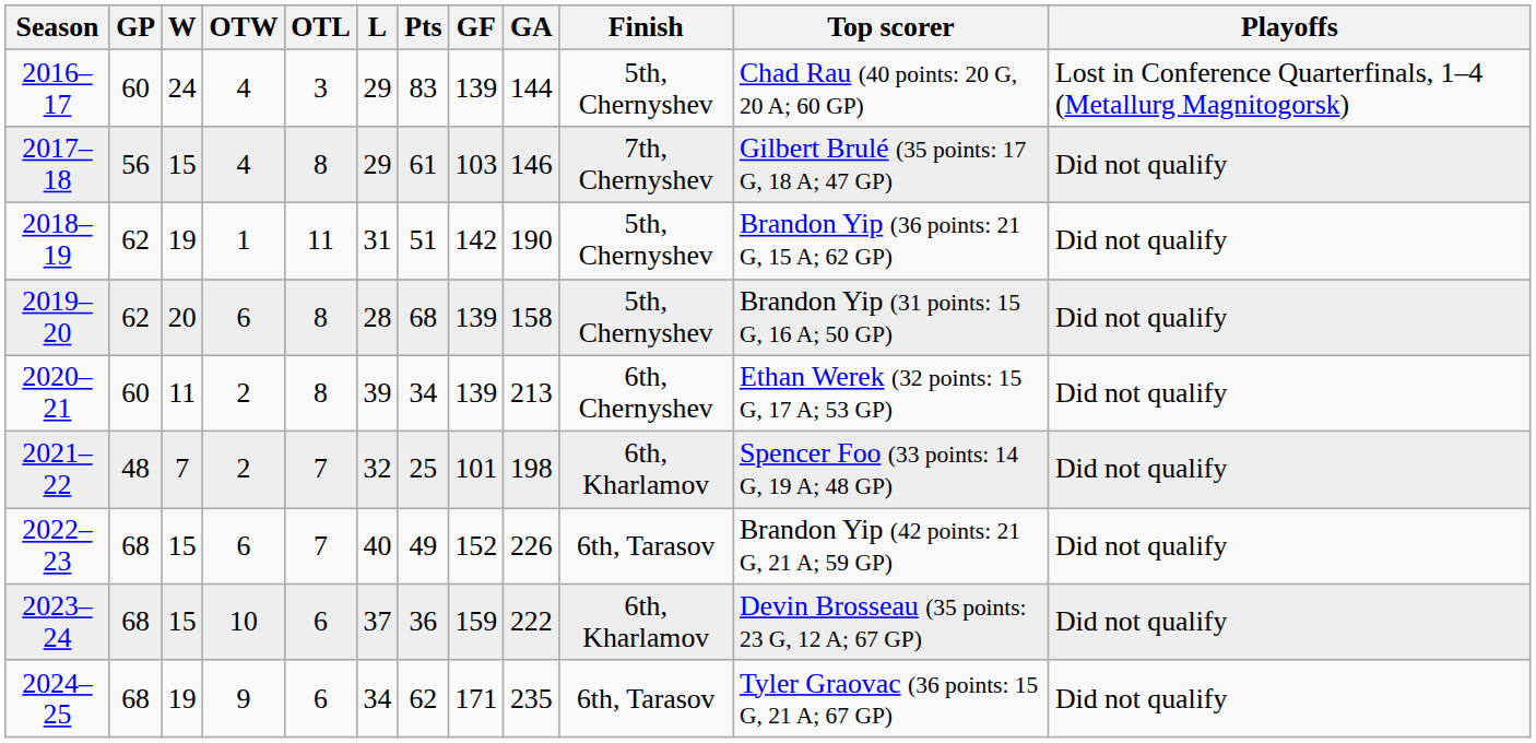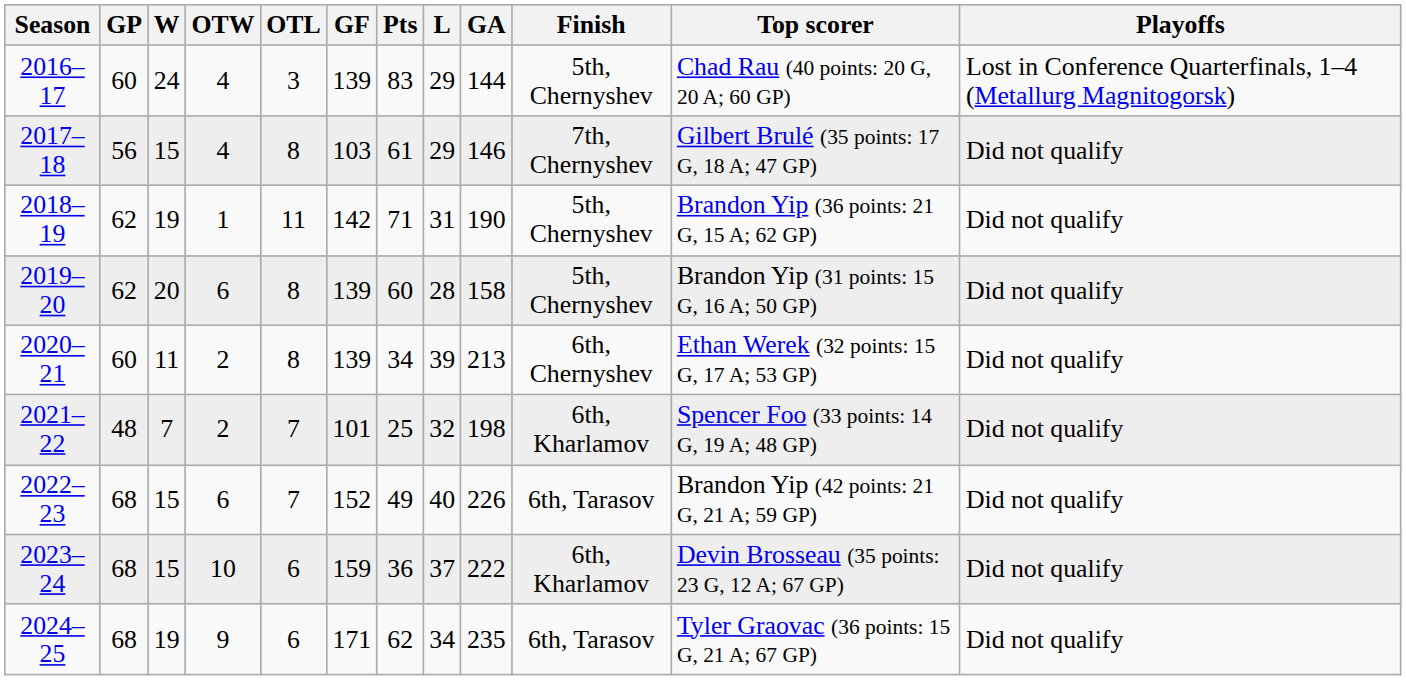columns swapped: L <-> GF
2018–19 | Pts: 51 -> 71
2019–20 | Pts: 68 -> 60
